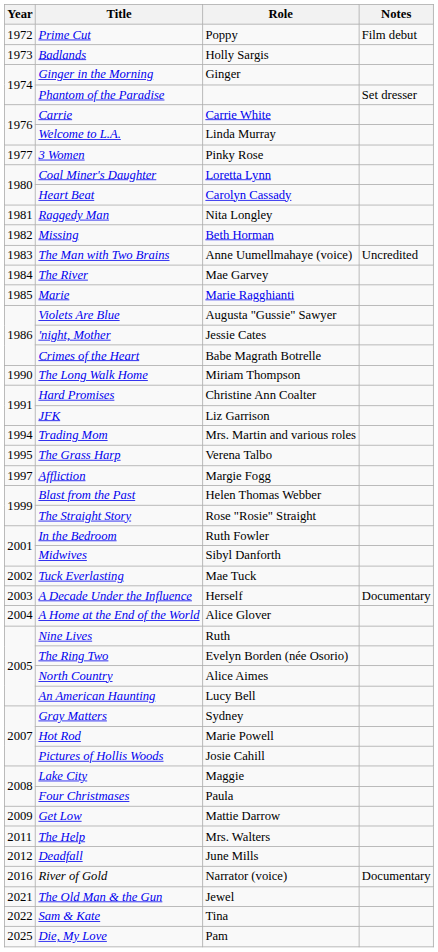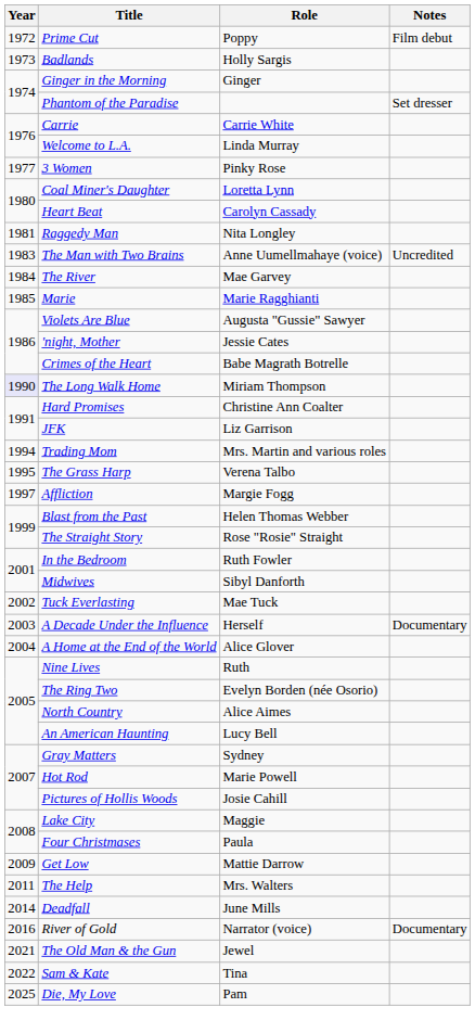- row: 1982 | Missing | Beth Horman
The Long Walk Home | Year: no background -> lavender background
Deadfall | Year: 2012 -> 2014
